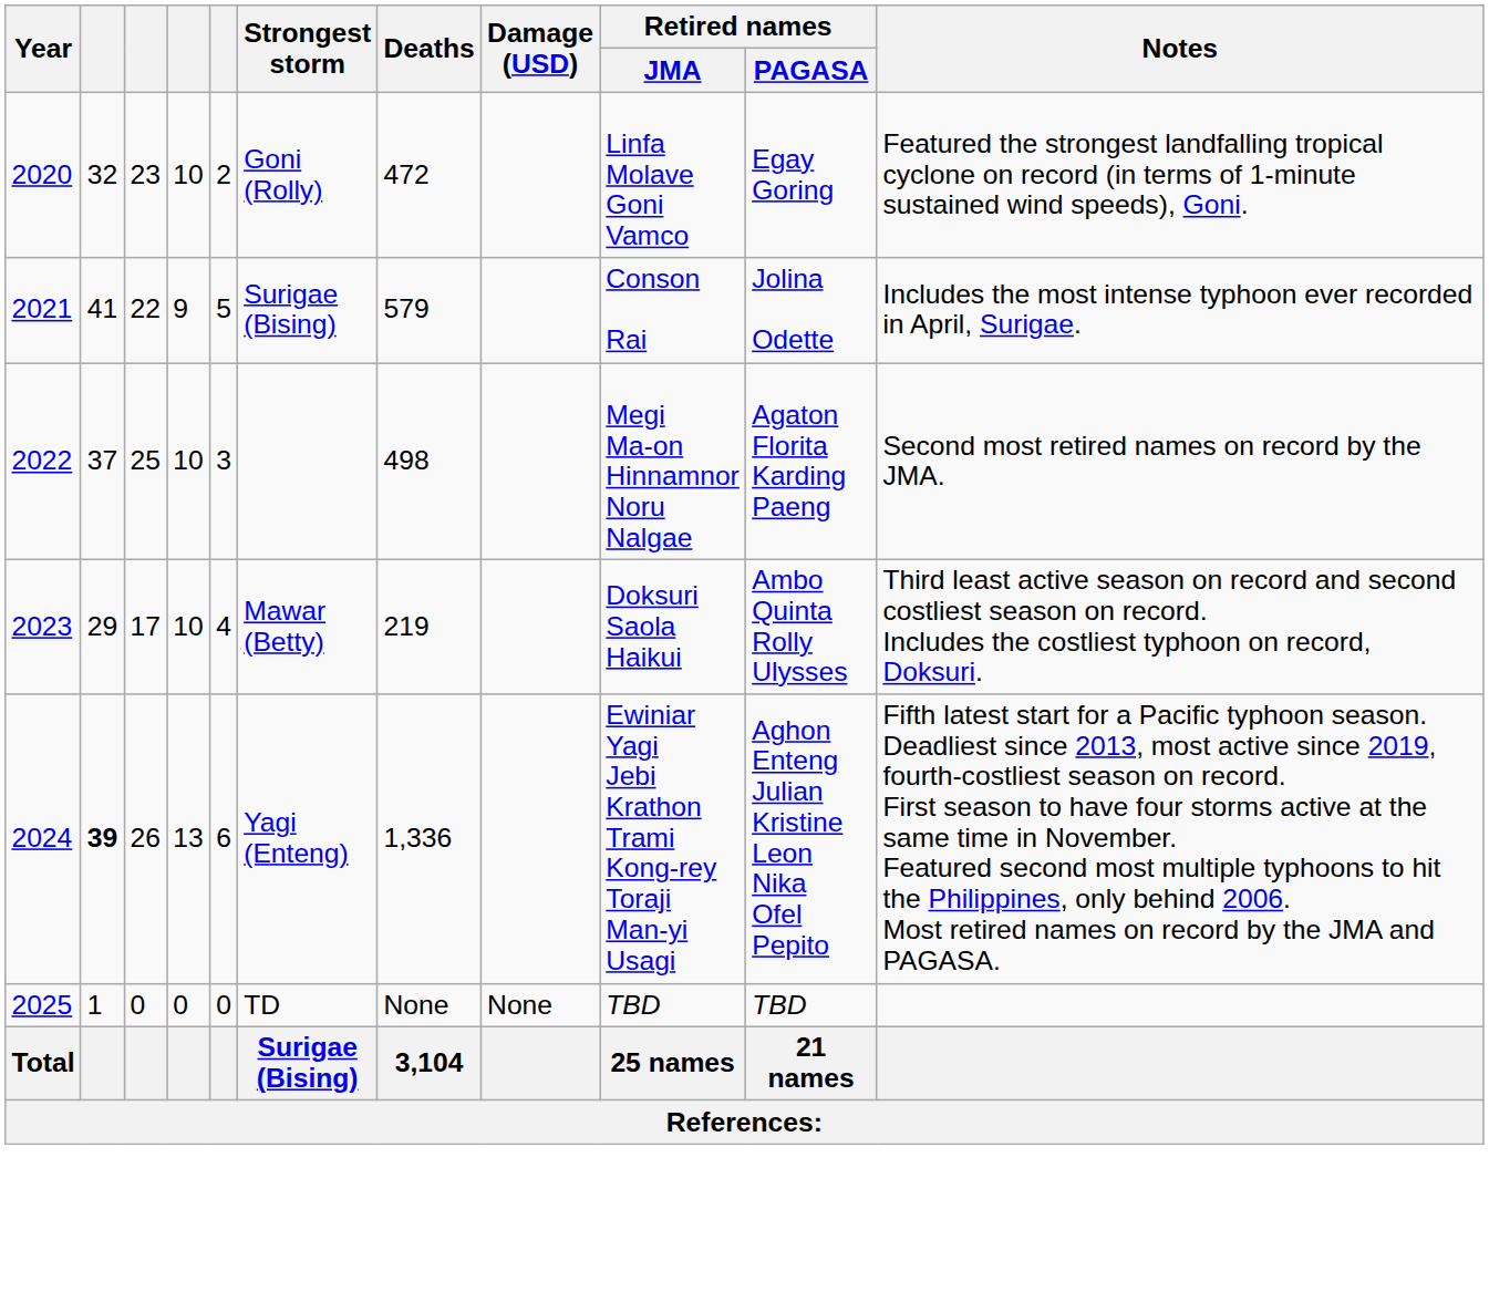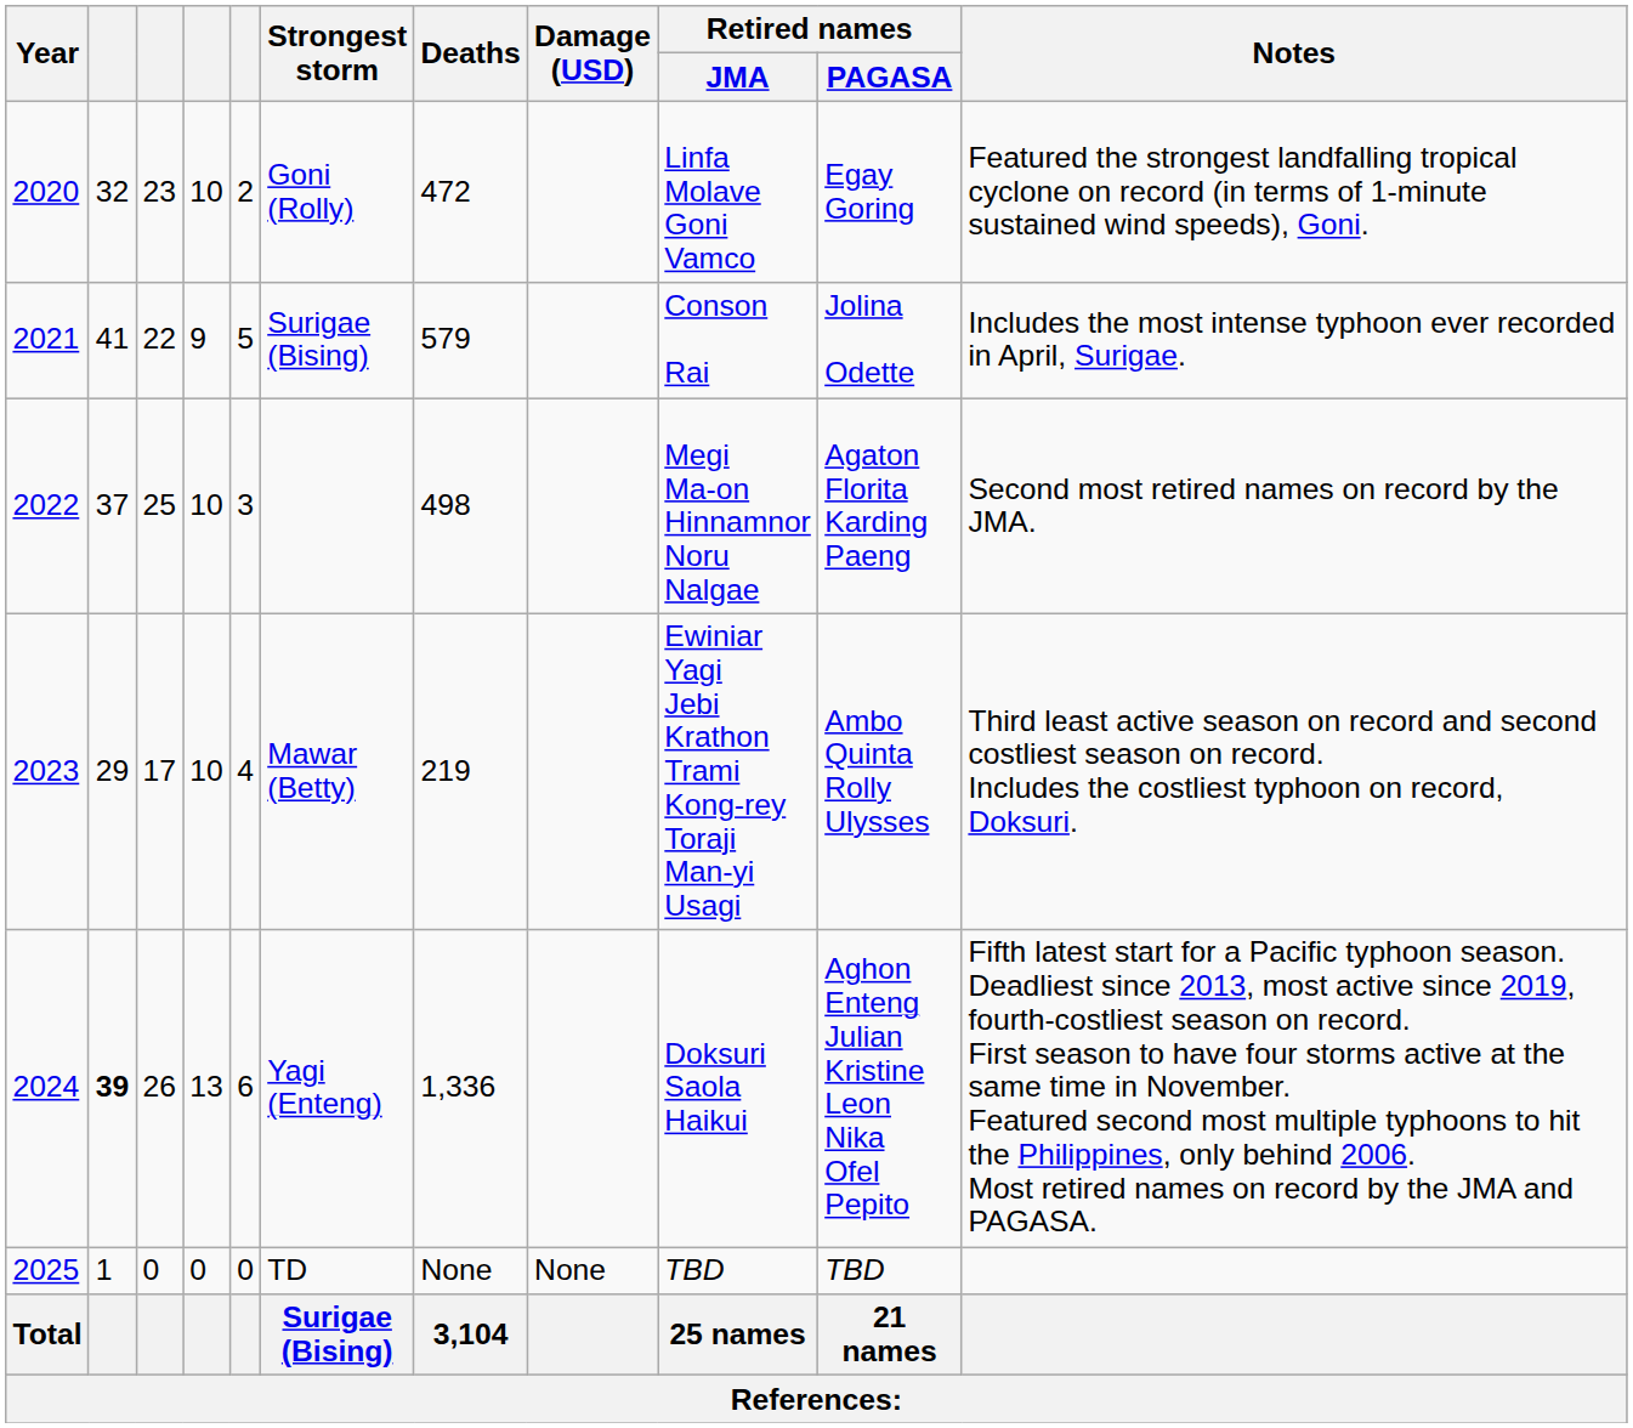2023 | Retired names / JMA: Doksuri Saola Haikui -> Ewiniar Yagi Jebi Krathon Trami Kong-rey Toraji Man-yi Usagi
2024 | Retired names / JMA: Ewiniar Yagi Jebi Krathon Trami Kong-rey Toraji Man-yi Usagi -> Doksuri Saola Haikui
